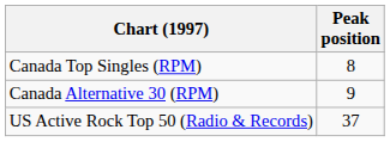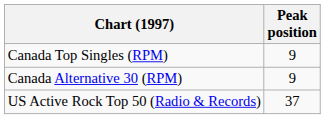Canada Top Singles (RPM) | Peak position: 8 -> 9
